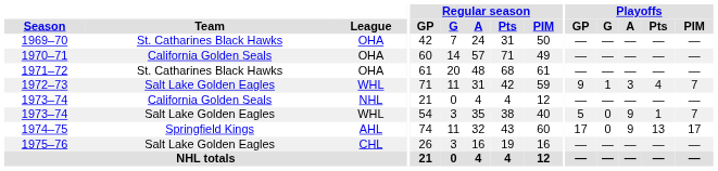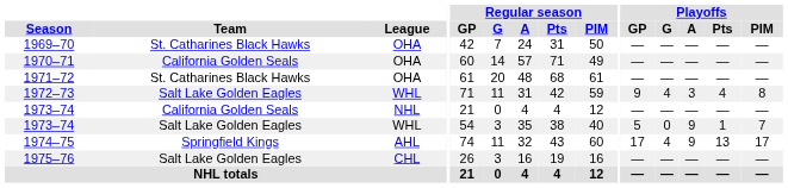1972–73 | Playoffs / G: 1 -> 4
1972–73 | Playoffs / PIM: 7 -> 8
1974–75 | Playoffs / G: 0 -> 4
